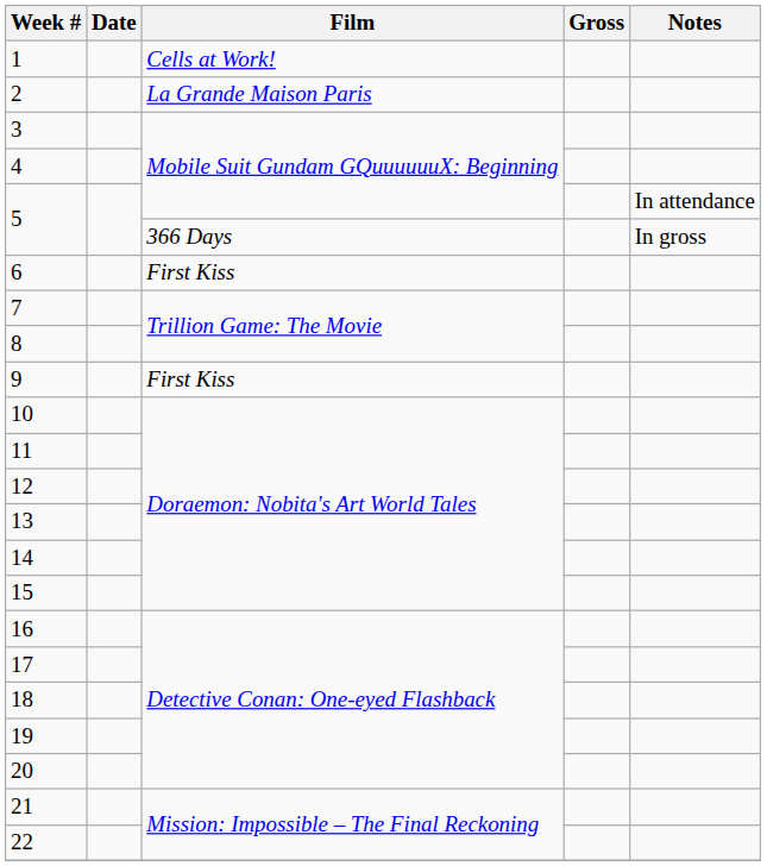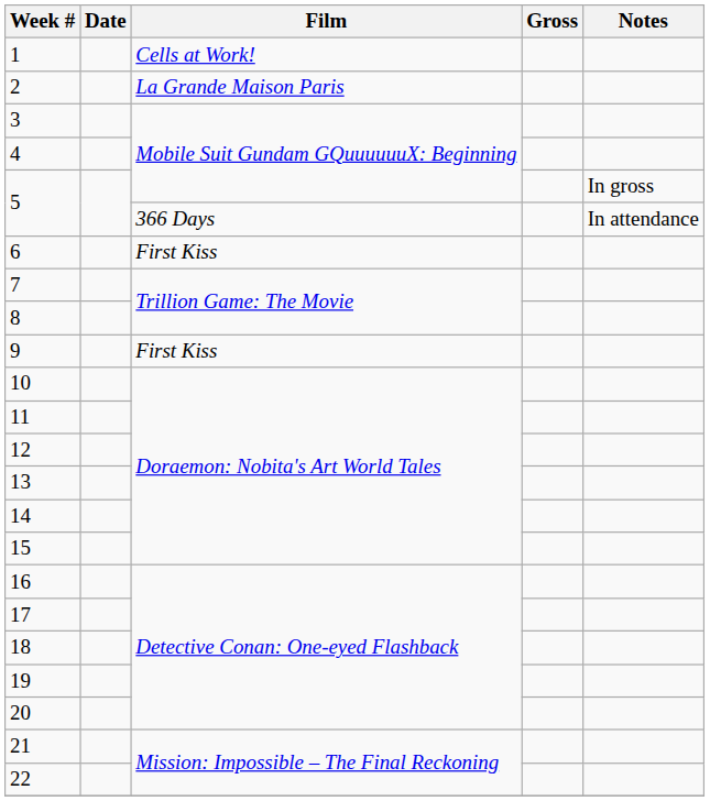5 / Mobile Suit Gundam GQuuuuuuX: Beginning | Notes: In attendance -> In gross
5 / 366 Days | Notes: In gross -> In attendance
